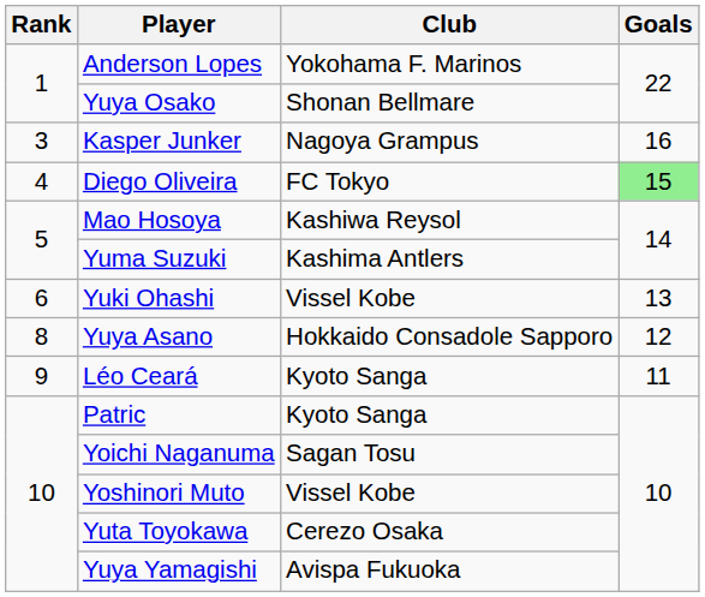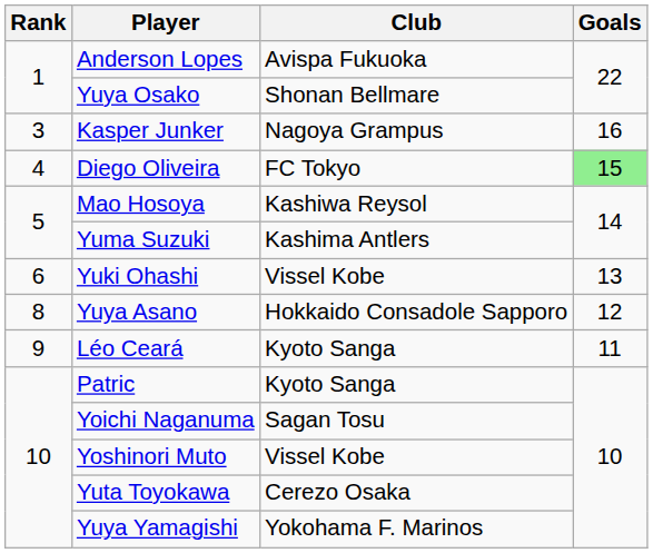Anderson Lopes | Club: Yokohama F. Marinos -> Avispa Fukuoka
Yuya Yamagishi | Club: Avispa Fukuoka -> Yokohama F. Marinos
